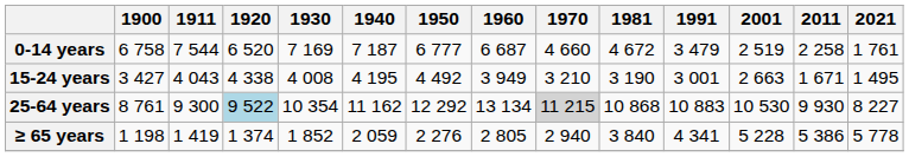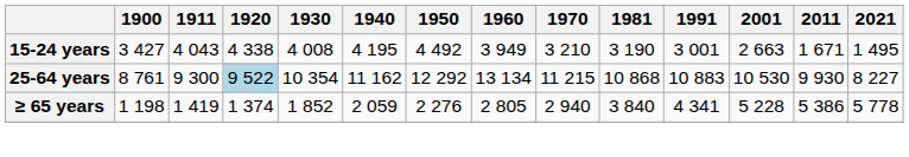- row: 0-14 years | 6 758 | 7 544 | 6 520 | 7 169 | 7 187 | 6 777 | 6 687 | 4 660 | 4 672 | 3 479 | 2 519 | 2 258 | 1 761
25-64 years | 1970: lightgrey background -> no background
